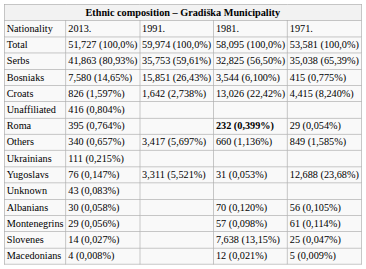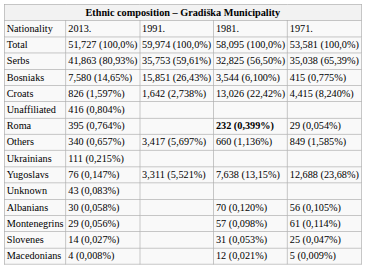Yugoslavs | column 4: 31 (0,053%) -> 7,638 (13,15%)
Slovenes | column 4: 7,638 (13,15%) -> 31 (0,053%)
